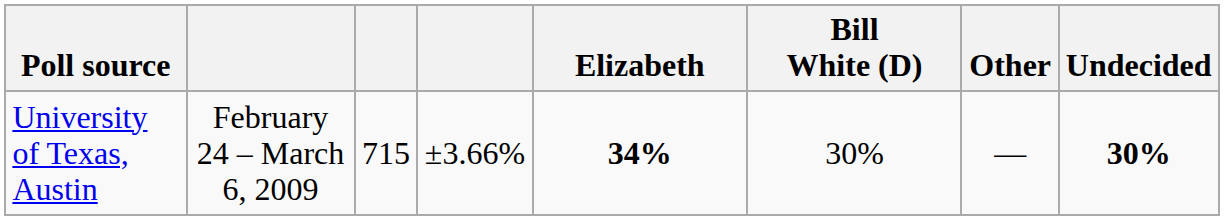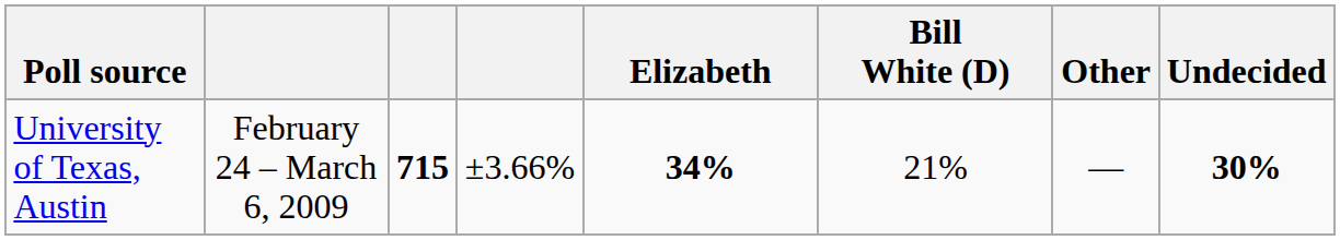University of Texas, Austin | column 3: normal -> bold
University of Texas, Austin | Bill White (D): 30% -> 21%
